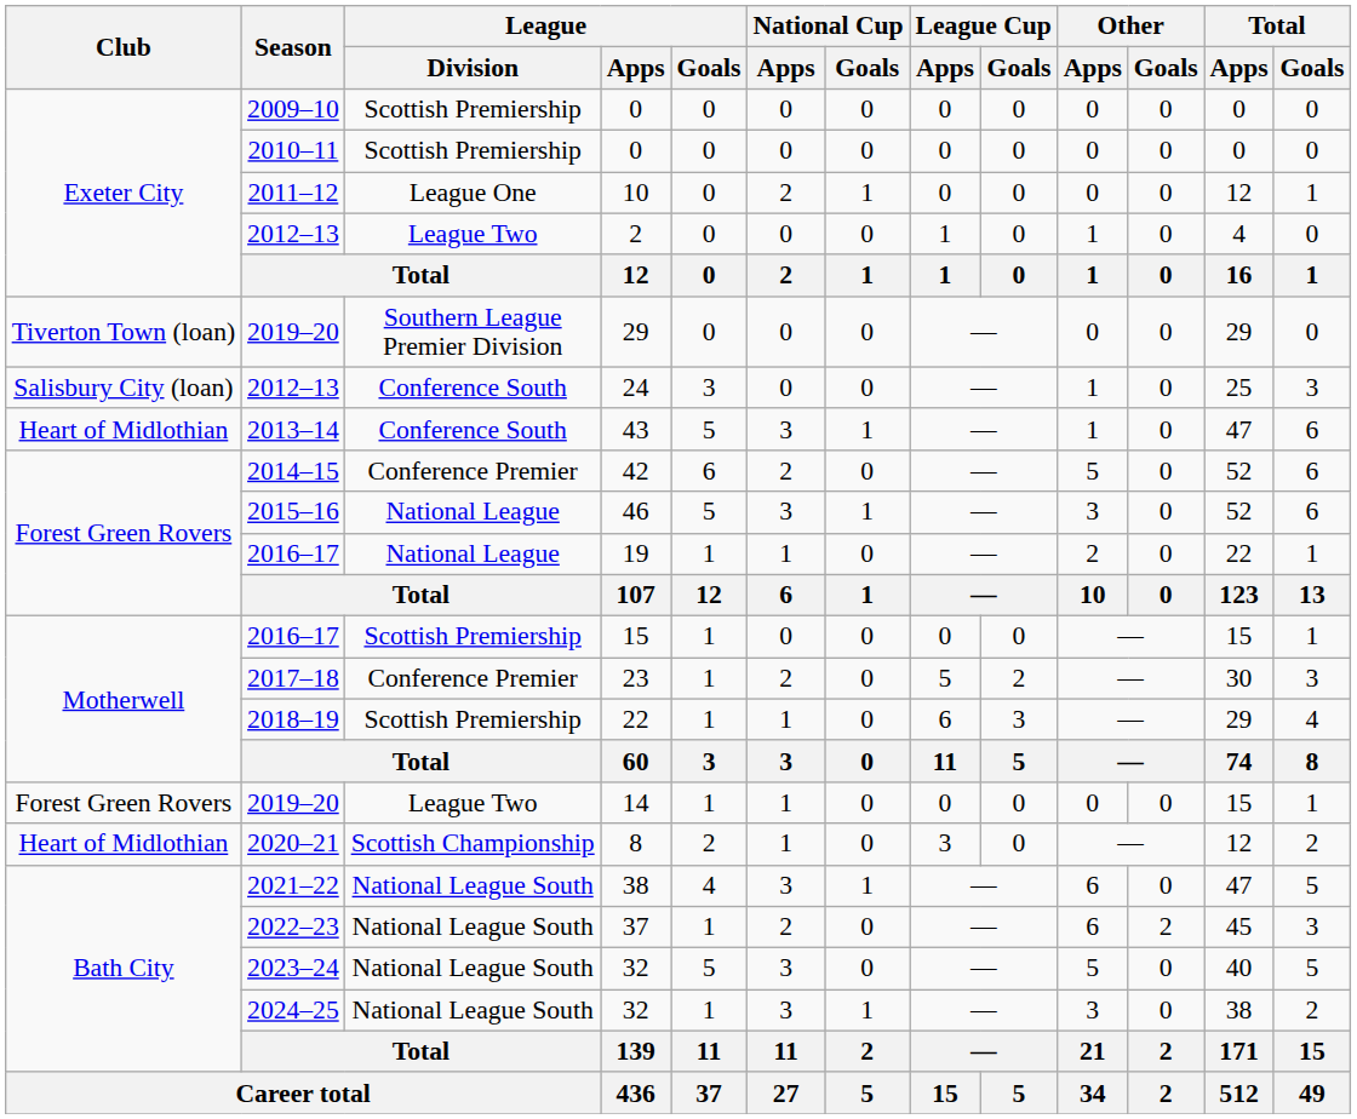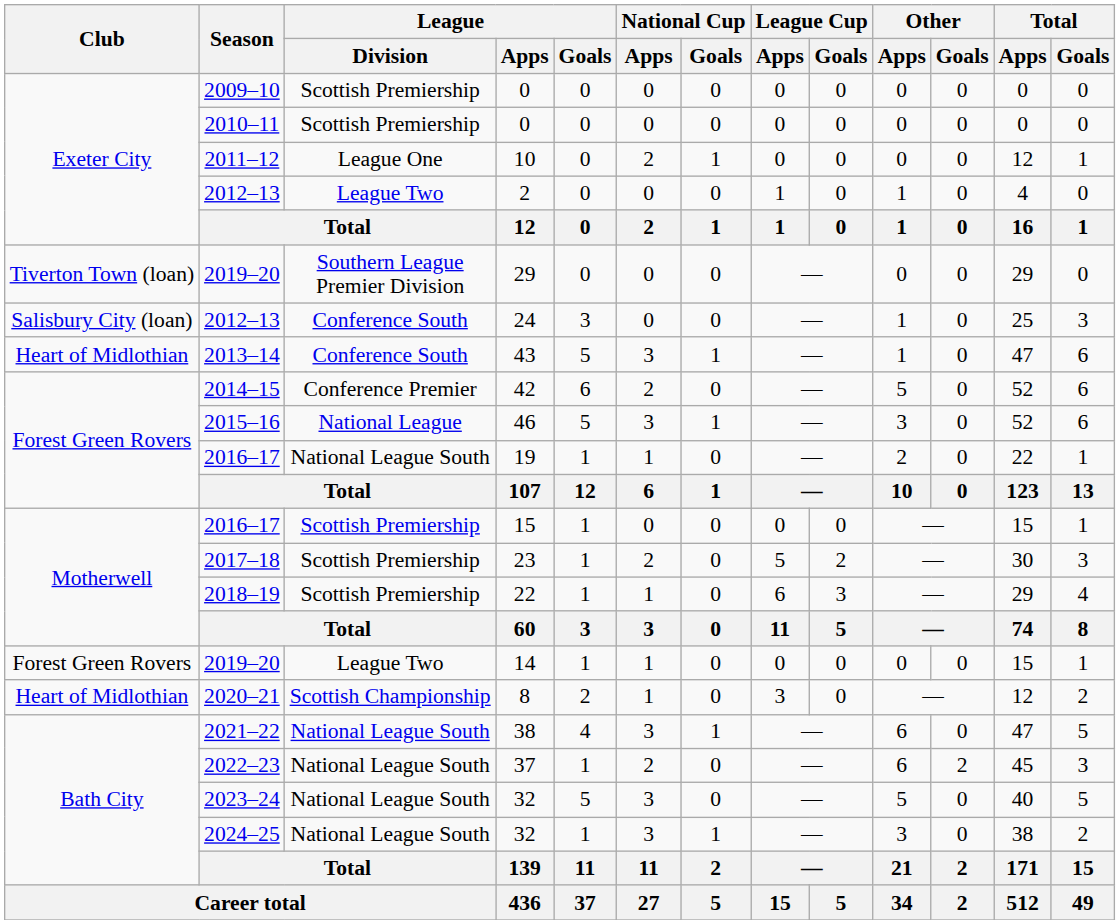19 | League / Division: National League -> National League South
23 | League / Division: Conference Premier -> Scottish Premiership
